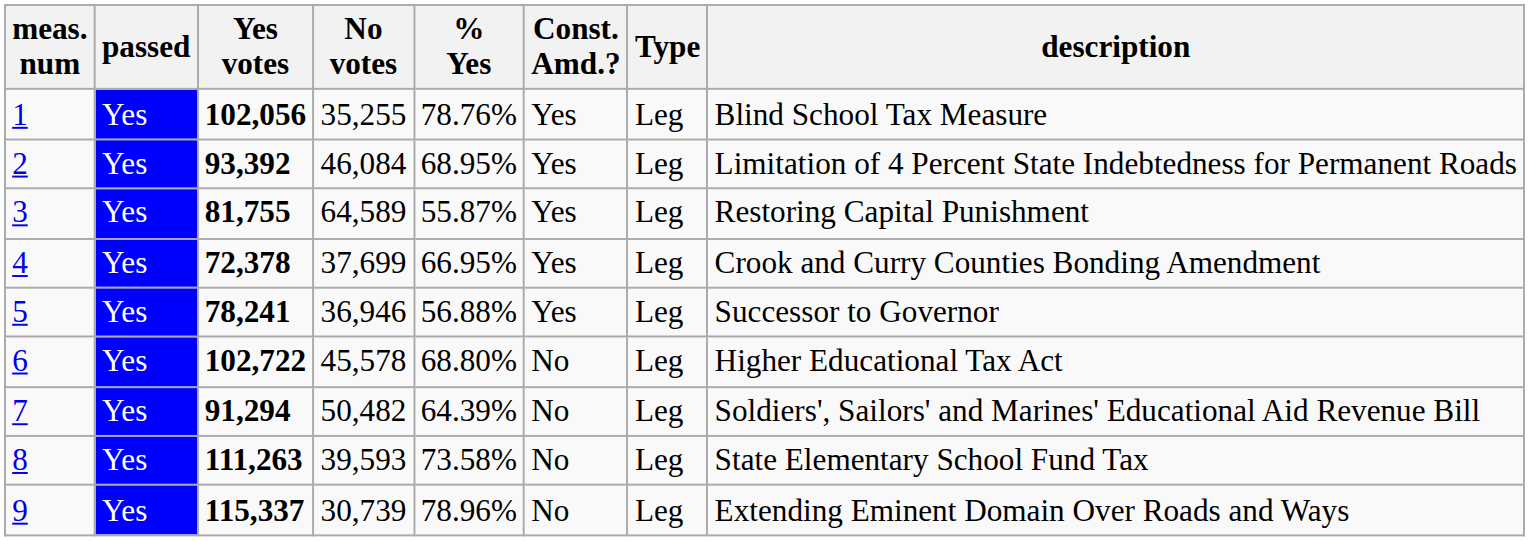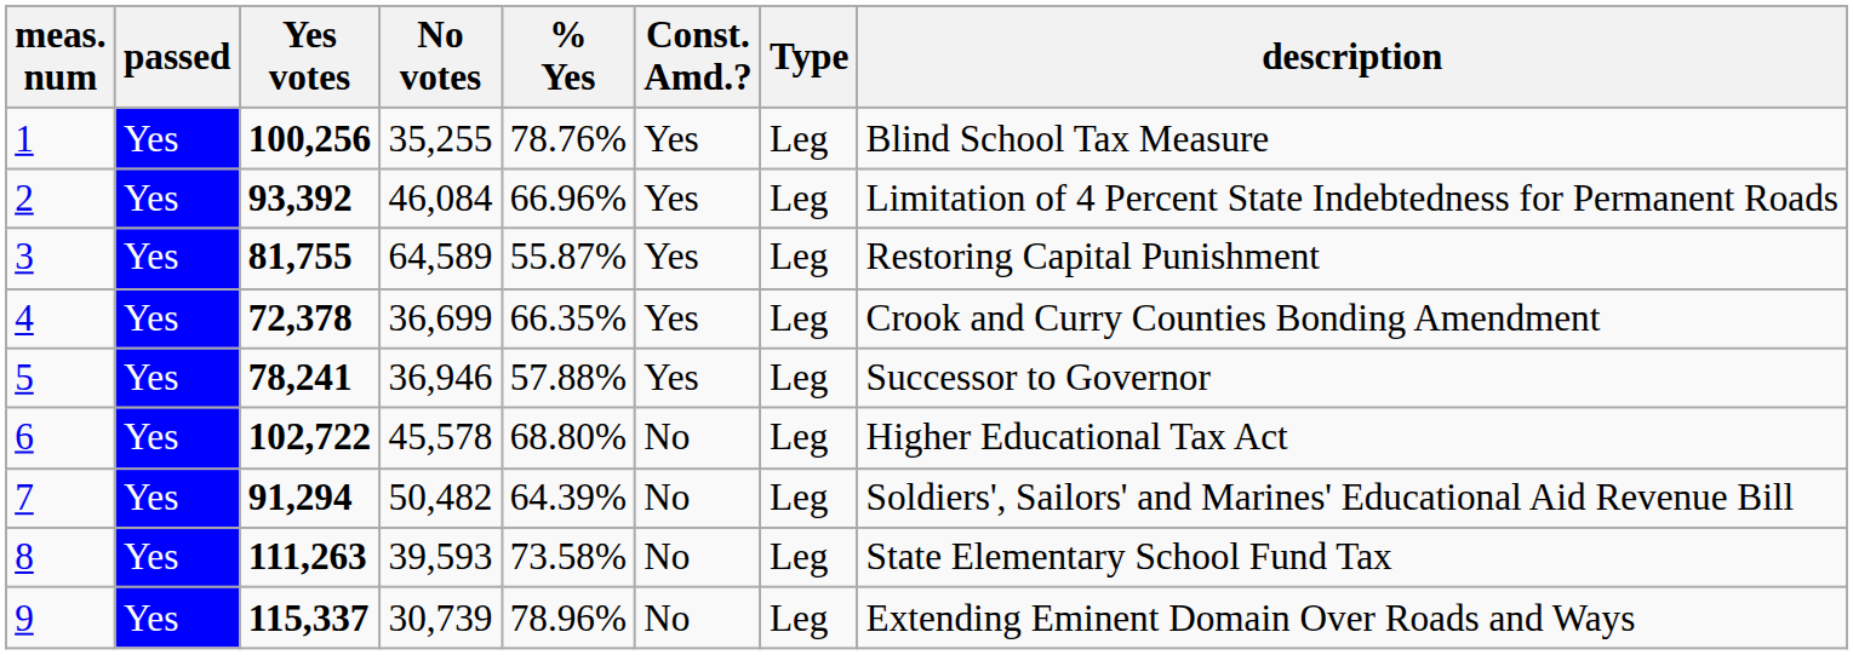1 | Yes votes: 102,056 -> 100,256
2 | % Yes: 68.95% -> 66.96%
4 | No votes: 37,699 -> 36,699
4 | % Yes: 66.95% -> 66.35%
5 | % Yes: 56.88% -> 57.88%
